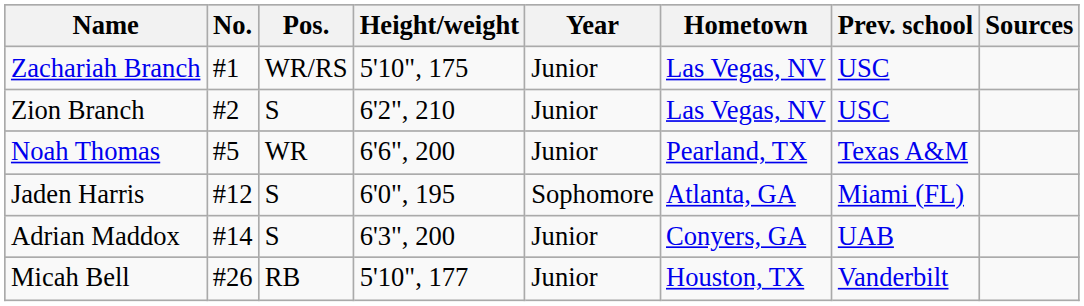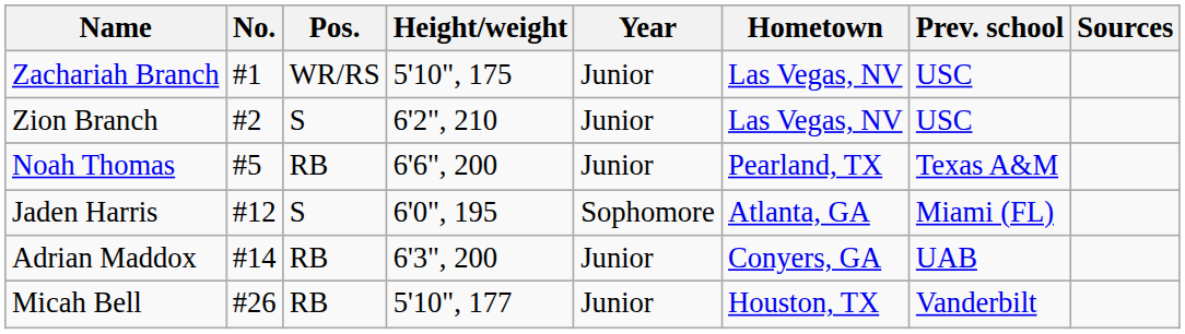Noah Thomas | Pos.: WR -> RB
Adrian Maddox | Pos.: S -> RB
